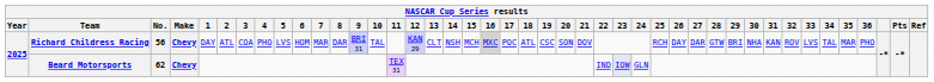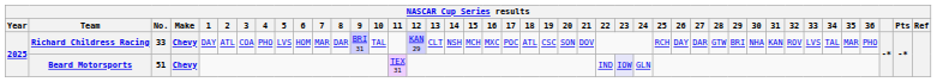Richard Childress Racing | No.: 56 -> 33
Richard Childress Racing | 16: lightgrey background -> no background
Beard Motorsports | No.: 62 -> 51
